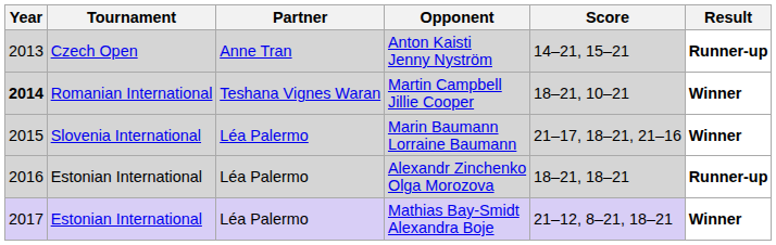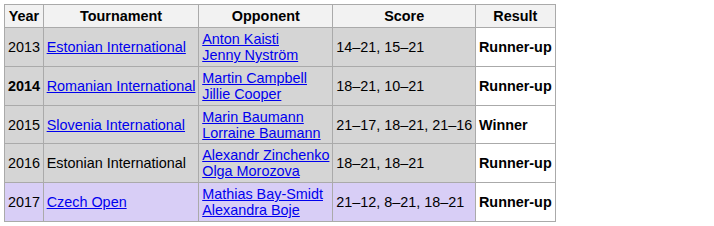- column: Partner | Anne Tran | Teshana Vignes Waran | Léa Palermo | Léa Palermo | Léa Palermo
Anton Kaisti Jenny Nyström | Tournament: Czech Open -> Estonian International
Martin Campbell Jillie Cooper | Result: Winner -> Runner-up
Mathias Bay-Smidt Alexandra Boje | Tournament: Estonian International -> Czech Open
Mathias Bay-Smidt Alexandra Boje | Result: Winner -> Runner-up
